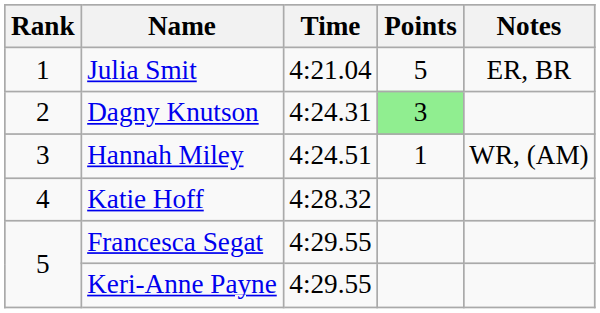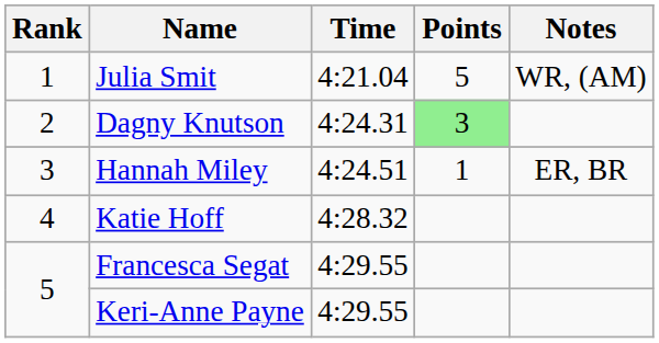Julia Smit | Notes: ER, BR -> WR, (AM)
Hannah Miley | Notes: WR, (AM) -> ER, BR
